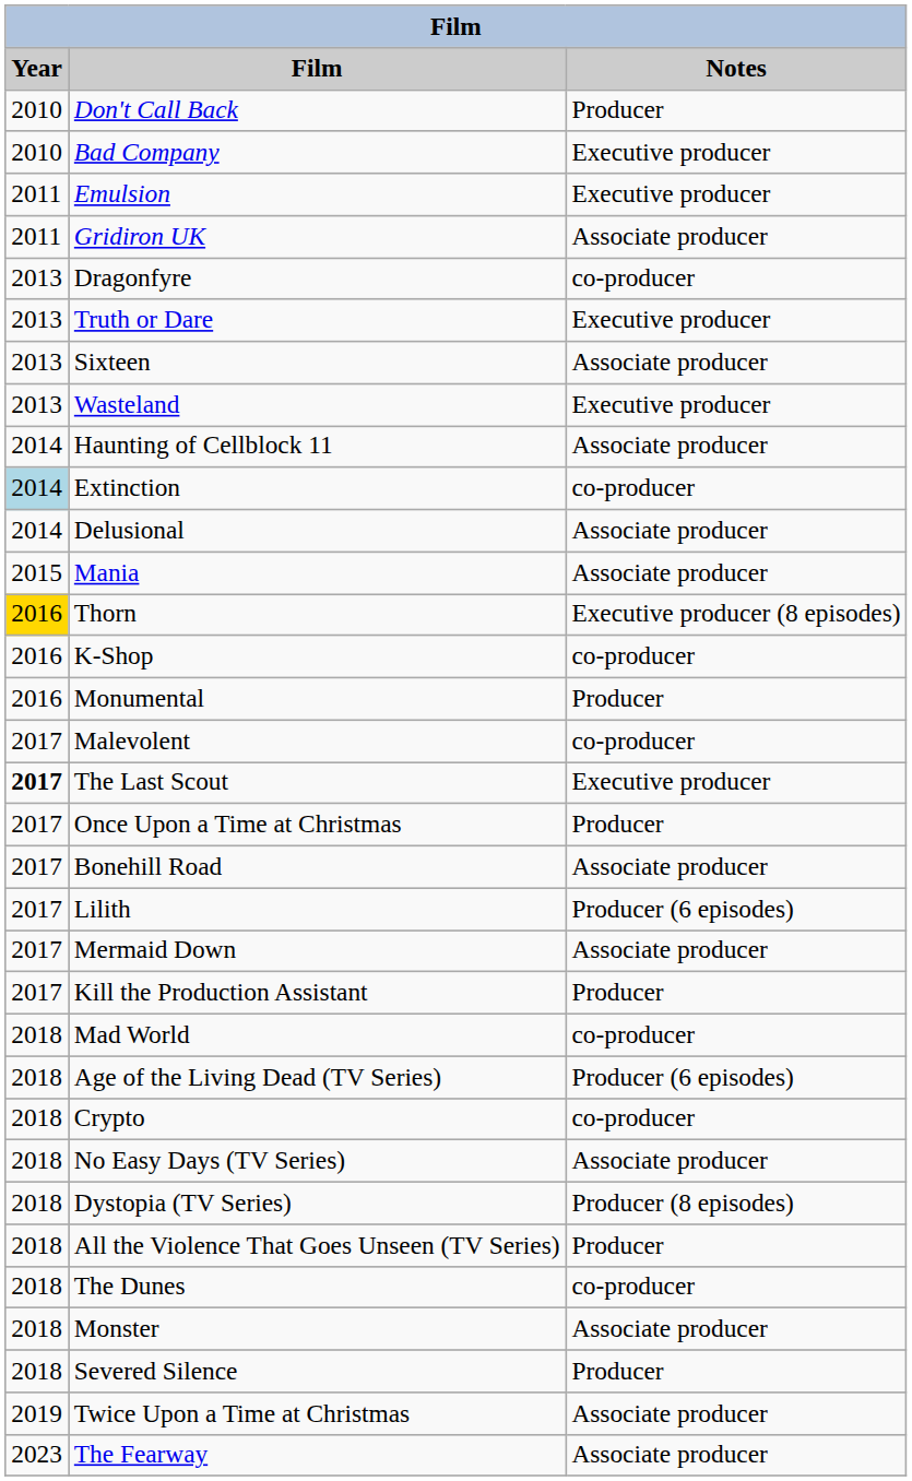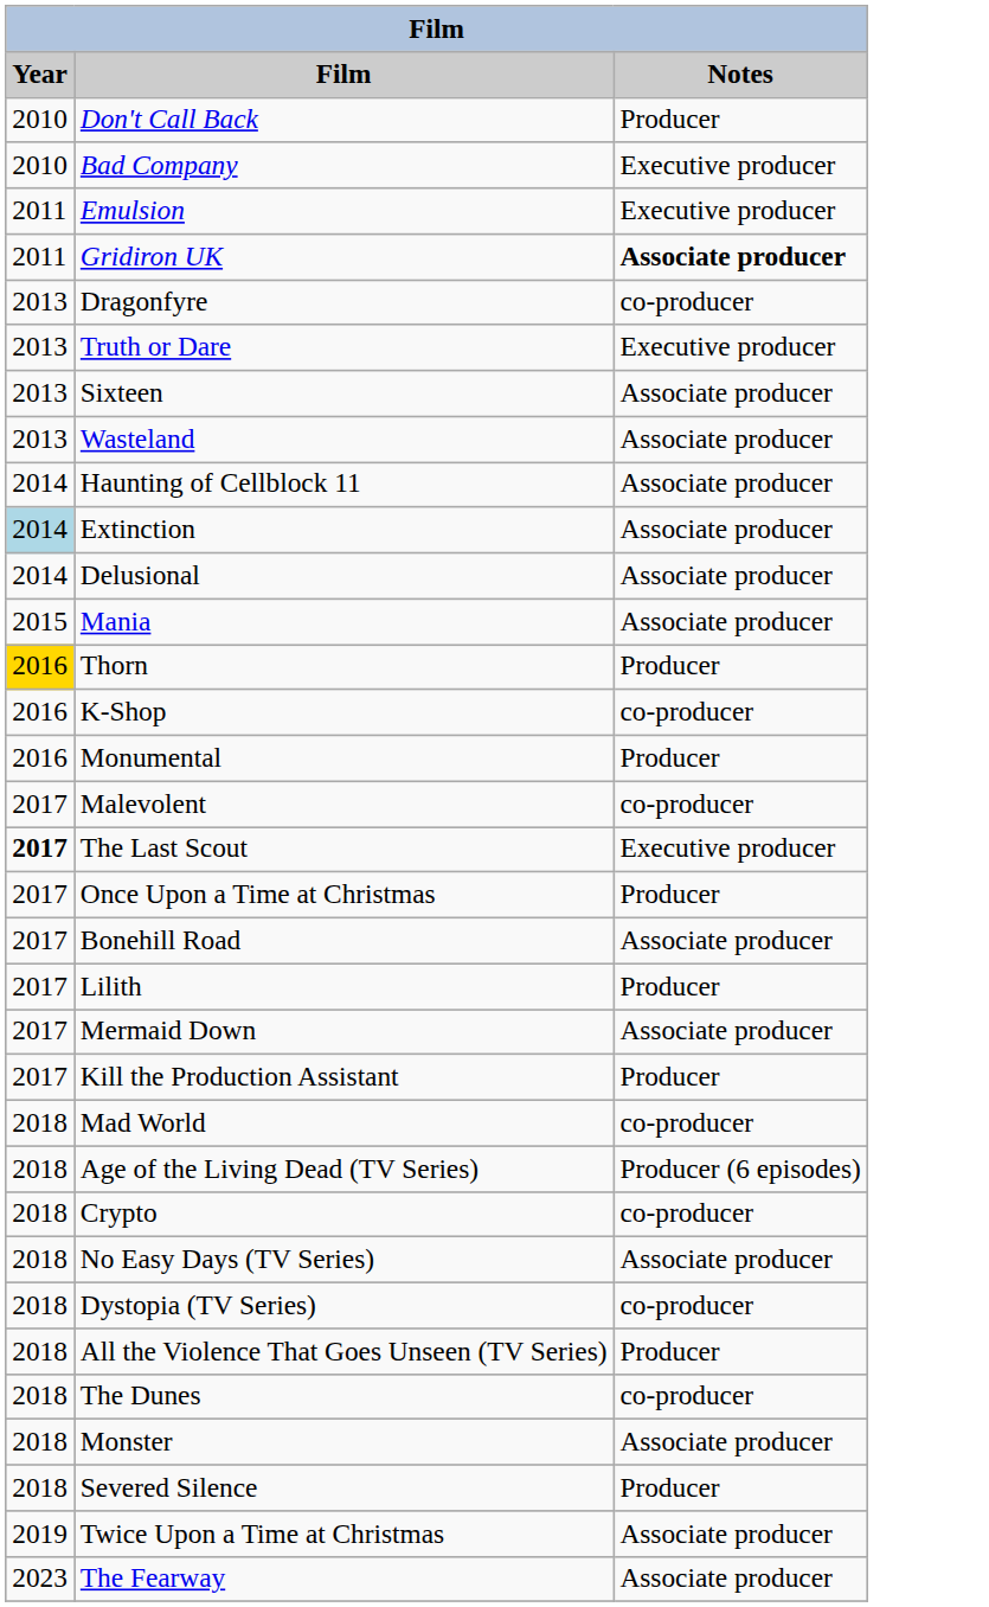Gridiron UK | Notes: normal -> bold
Wasteland | Notes: Executive producer -> Associate producer
Extinction | Notes: co-producer -> Associate producer
Thorn | Notes: Executive producer (8 episodes) -> Producer
Lilith | Notes: Producer (6 episodes) -> Producer
Dystopia (TV Series) | Notes: Producer (8 episodes) -> co-producer
